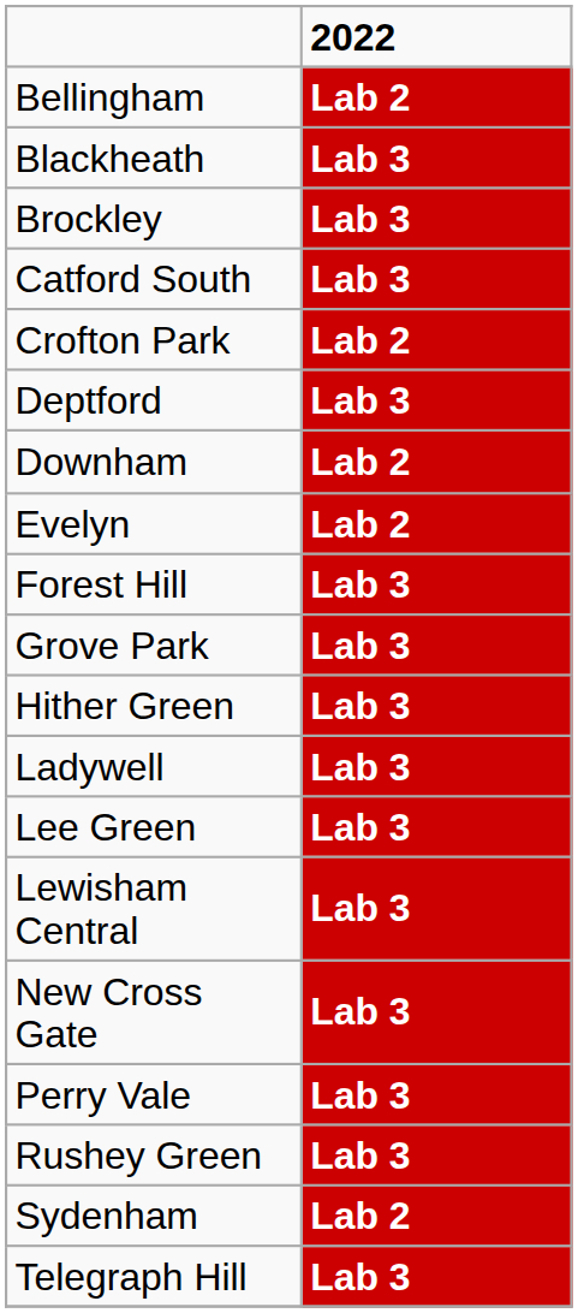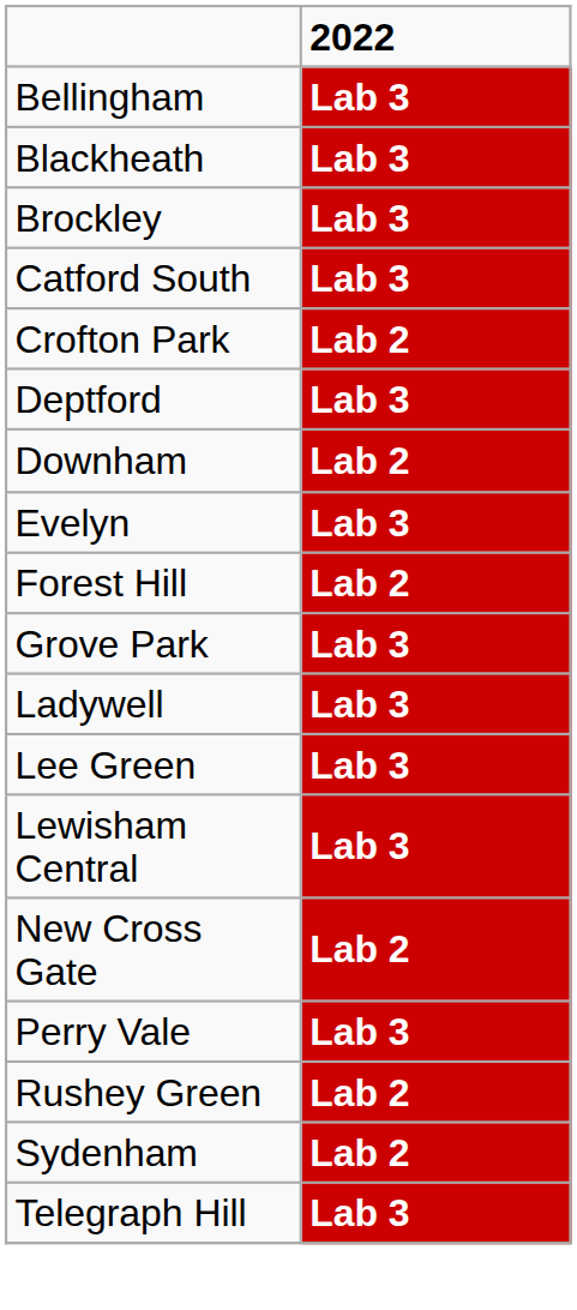Bellingham | 2022: Lab 2 -> Lab 3
Evelyn | 2022: Lab 2 -> Lab 3
Forest Hill | 2022: Lab 3 -> Lab 2
- row: Hither Green | Lab 3
New Cross Gate | 2022: Lab 3 -> Lab 2
Rushey Green | 2022: Lab 3 -> Lab 2
